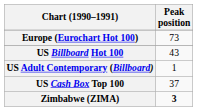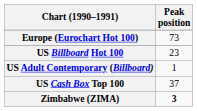US Billboard Hot 100 | Peak position: 43 -> 23
